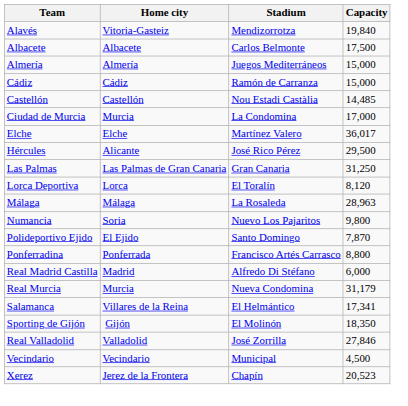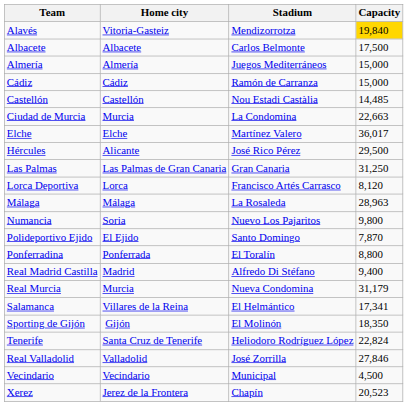Alavés | Capacity: no background -> gold background
Ciudad de Murcia | Capacity: 17,000 -> 22,663
Lorca Deportiva | Stadium: El Toralín -> Francisco Artés Carrasco
Ponferradina | Stadium: Francisco Artés Carrasco -> El Toralín
Real Madrid Castilla | Capacity: 6,000 -> 9,400
+ row: Tenerife | Santa Cruz de Tenerife | Heliodoro Rodríguez López | 22,824
